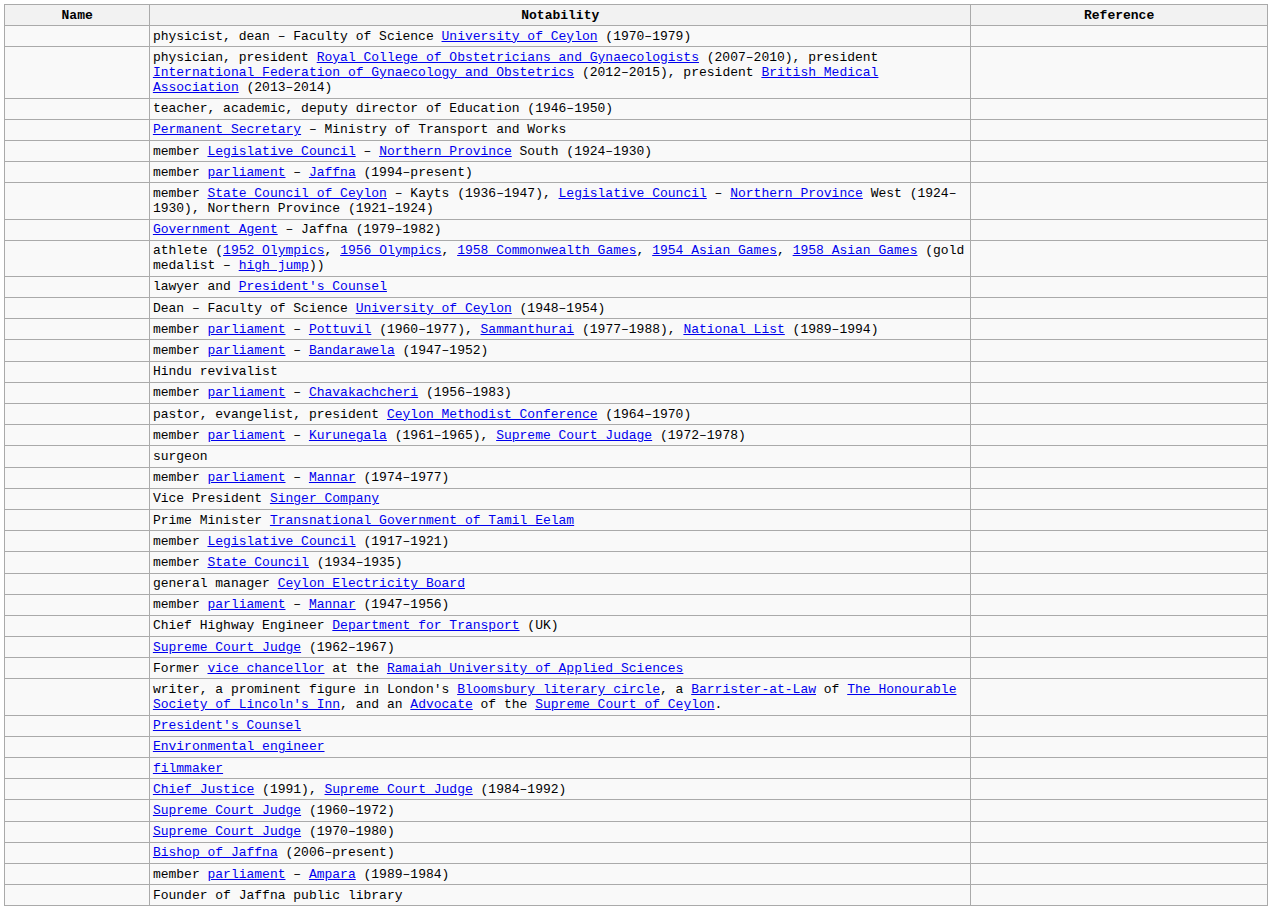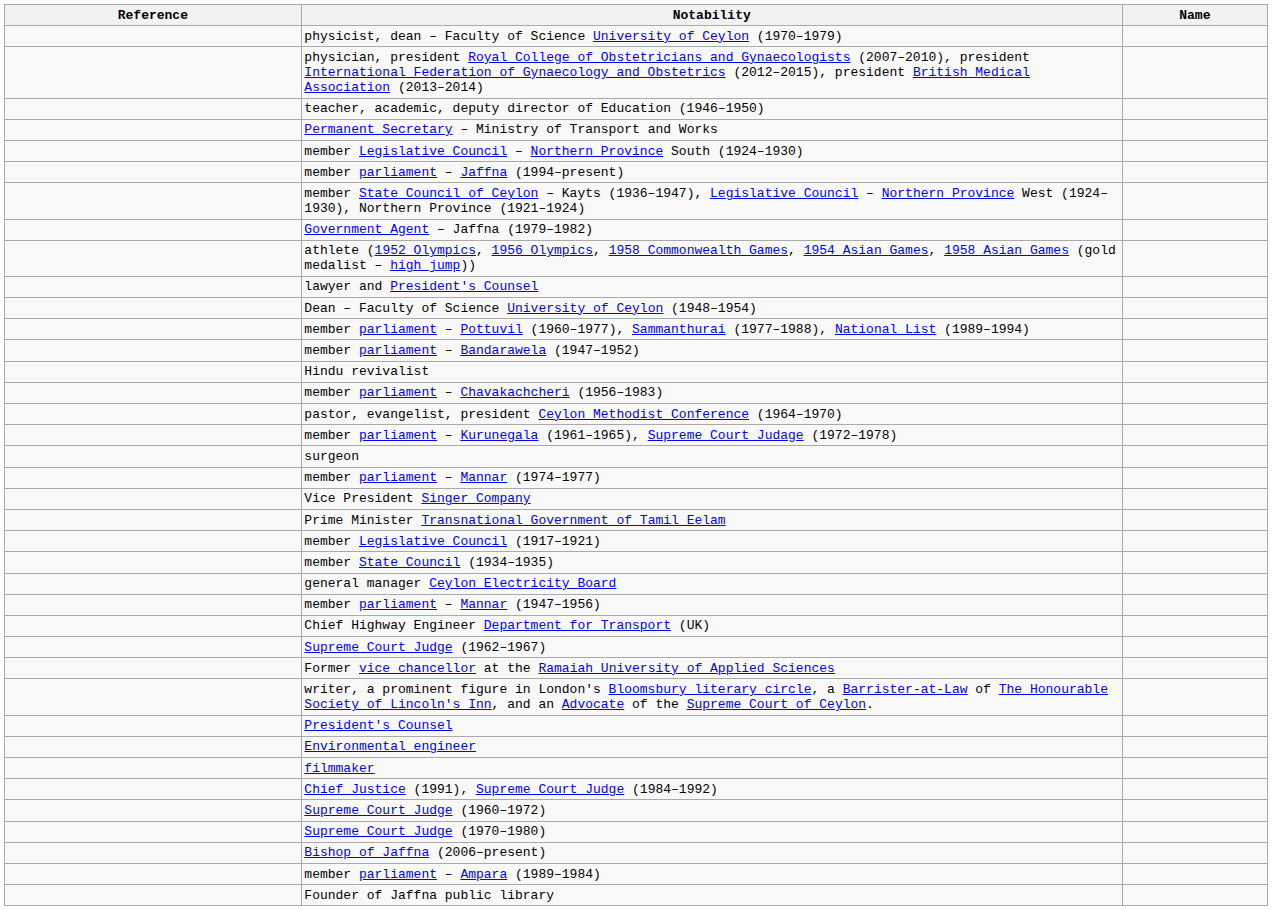columns swapped: Name <-> Reference
